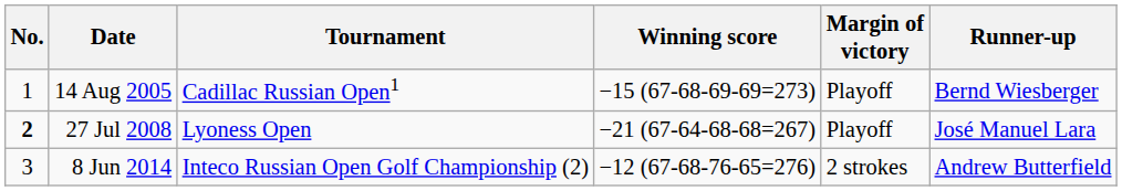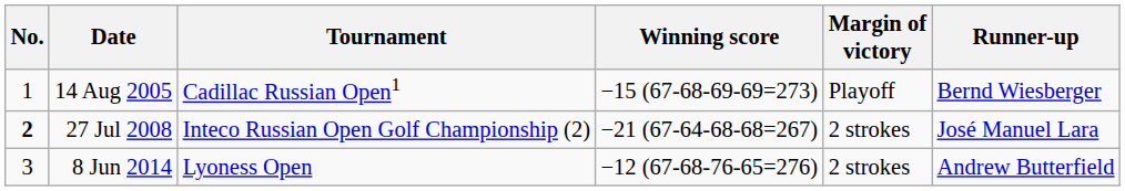27 Jul 2008 | Tournament: Lyoness Open -> Inteco Russian Open Golf Championship (2)
27 Jul 2008 | Margin of victory: Playoff -> 2 strokes
8 Jun 2014 | Tournament: Inteco Russian Open Golf Championship (2) -> Lyoness Open
